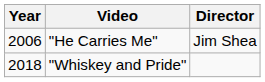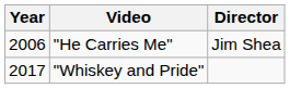"Whiskey and Pride" | Year: 2018 -> 2017
